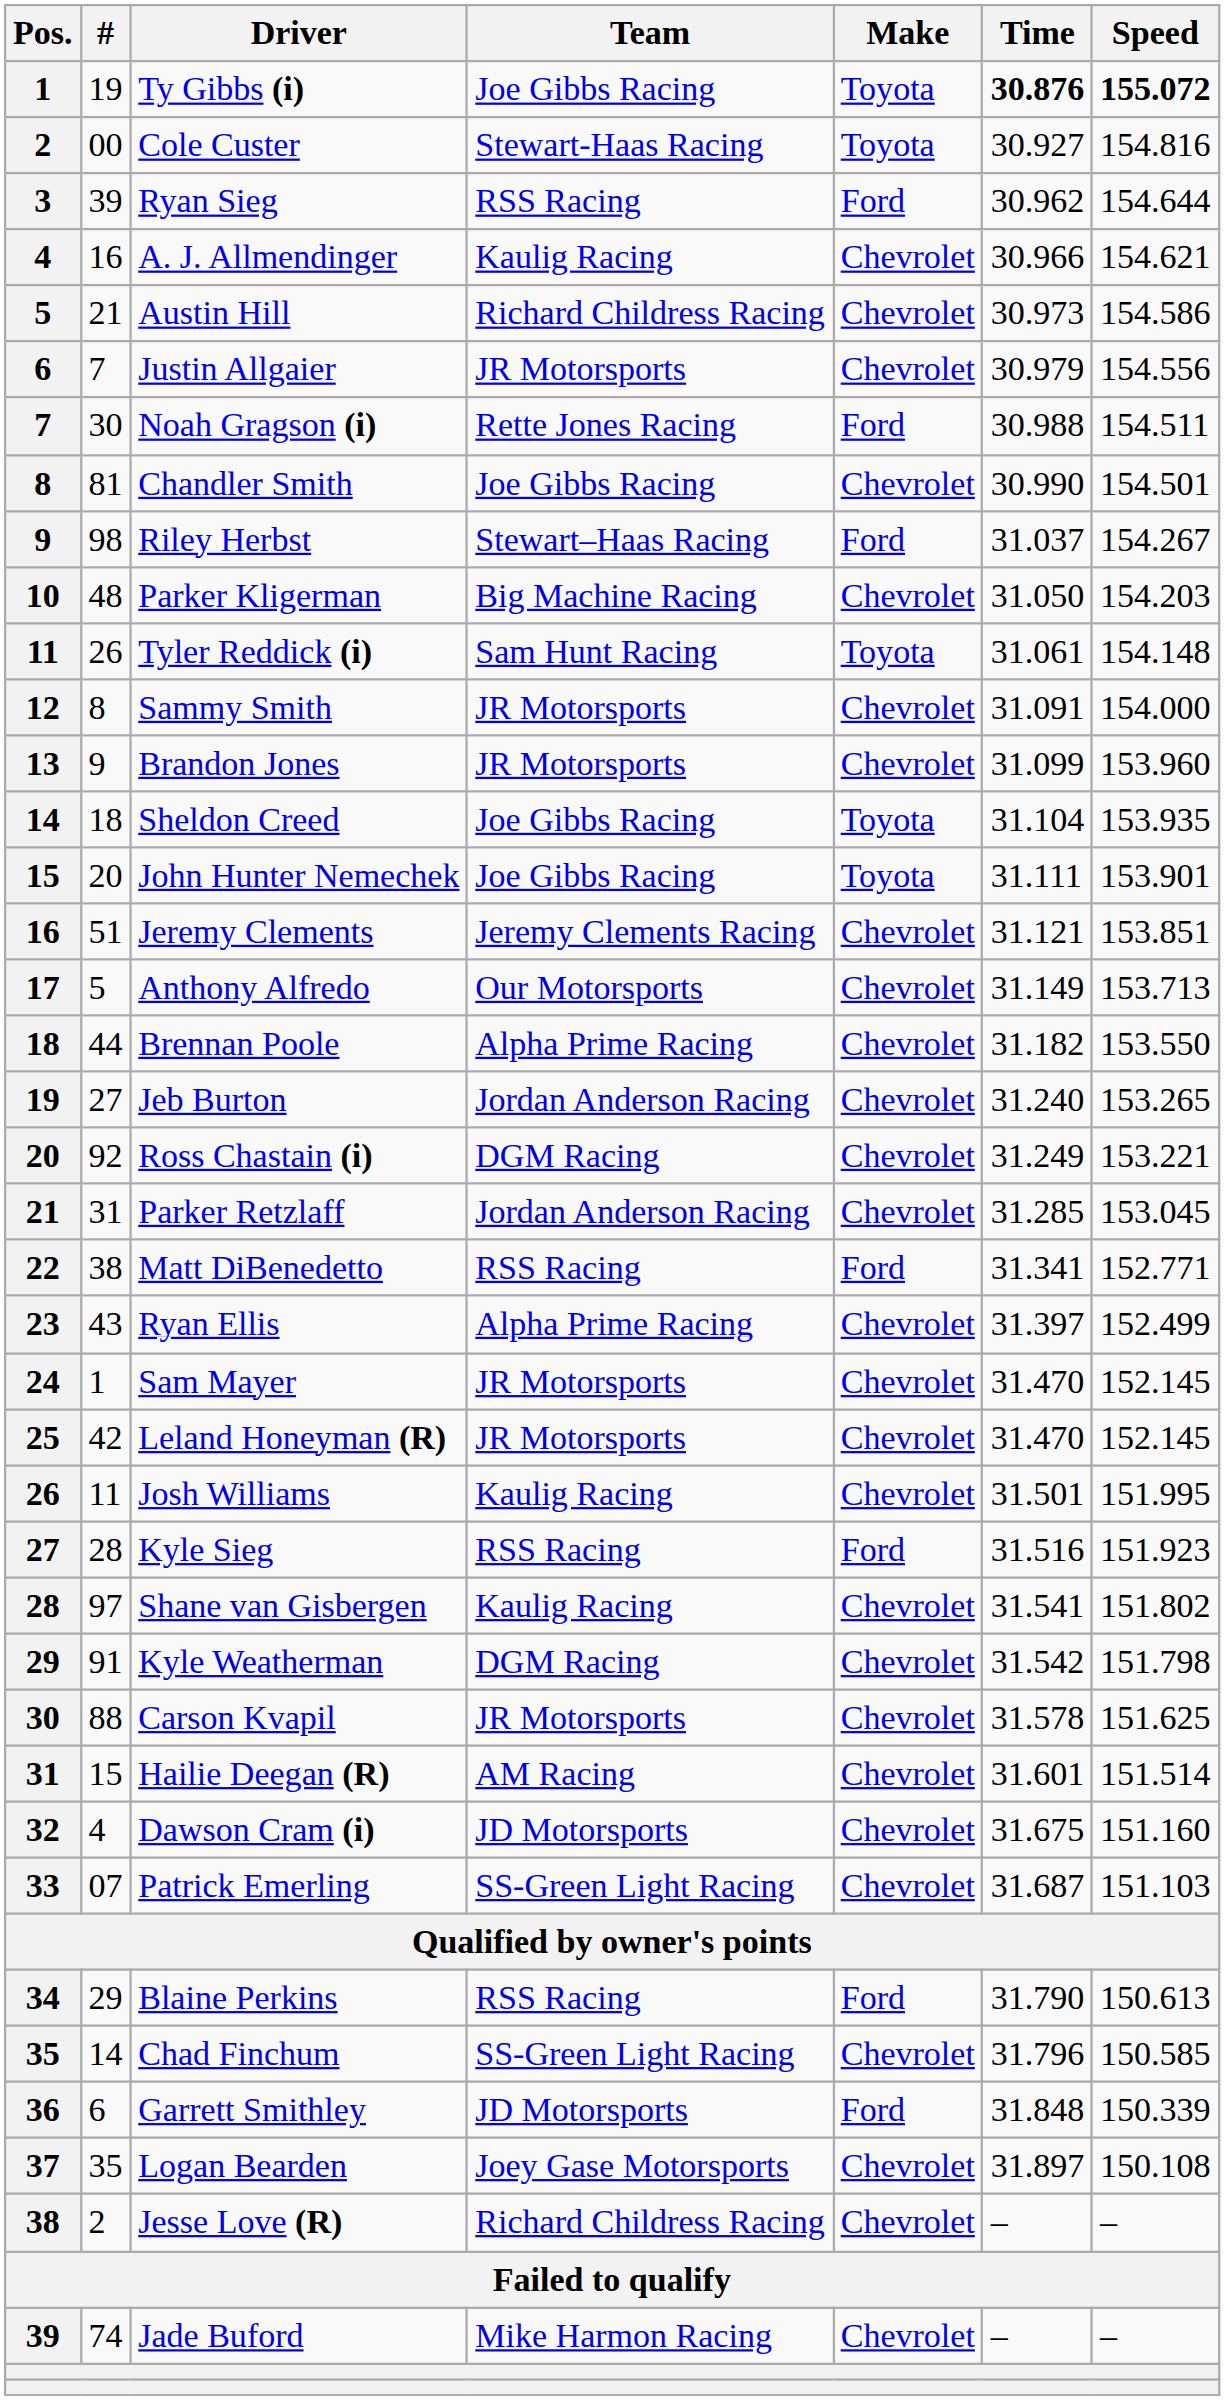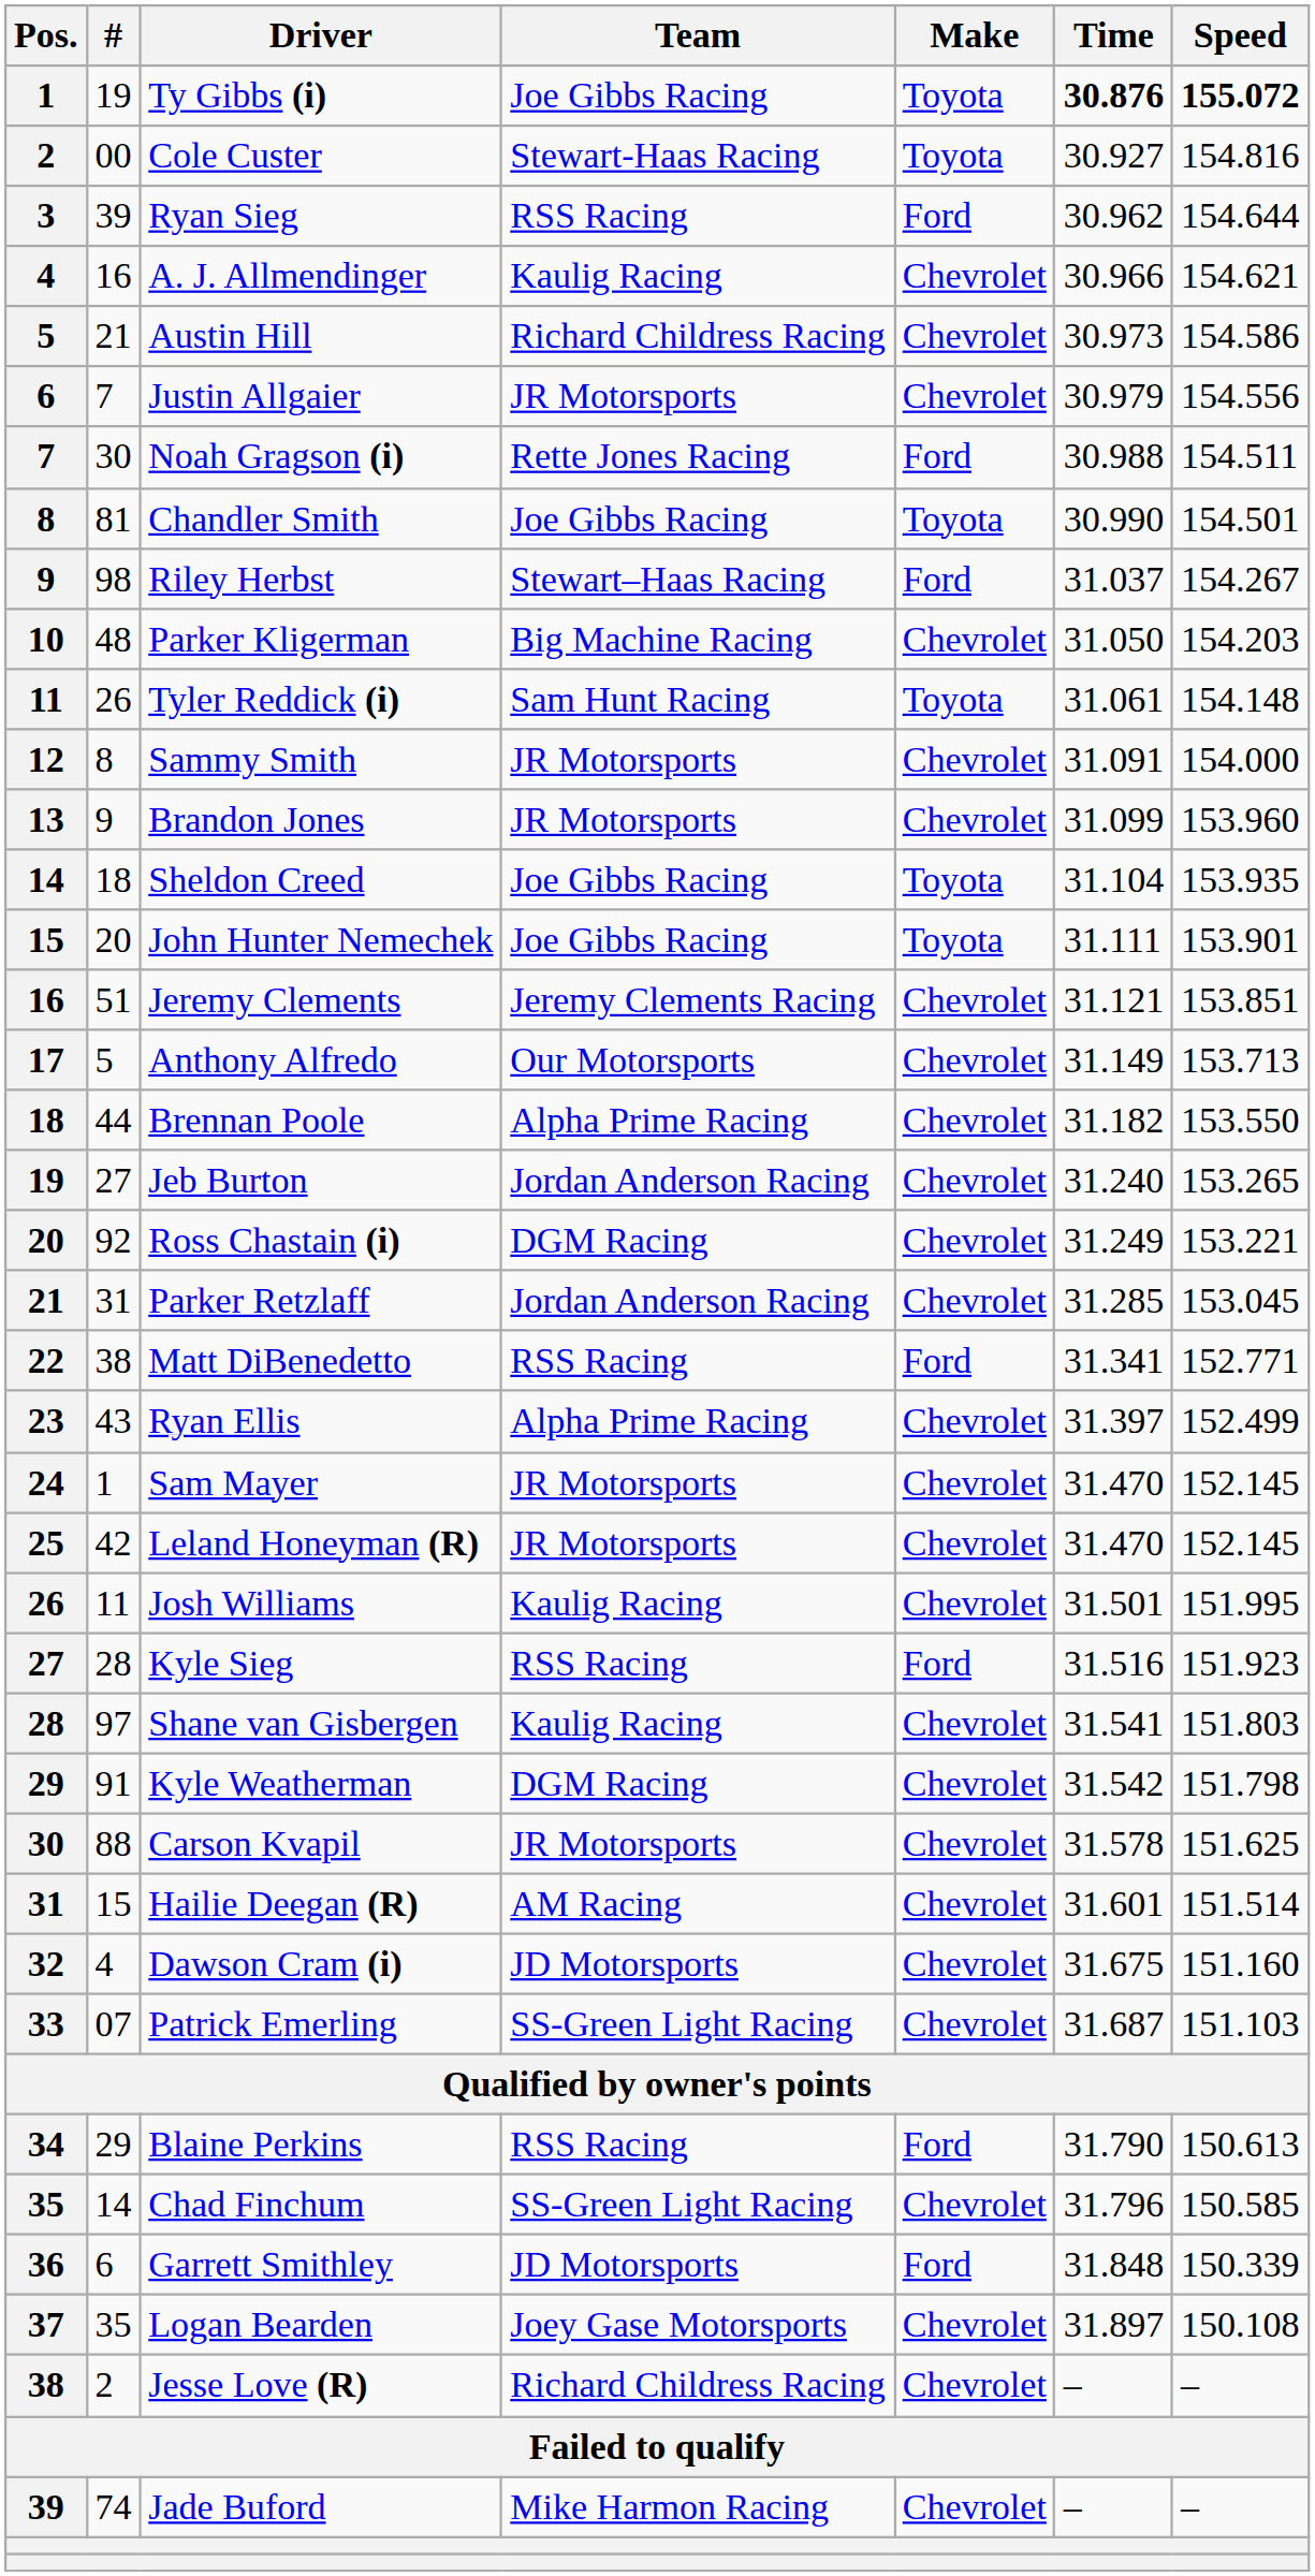Chandler Smith | Make: Chevrolet -> Toyota
Shane van Gisbergen | Speed: 151.802 -> 151.803
